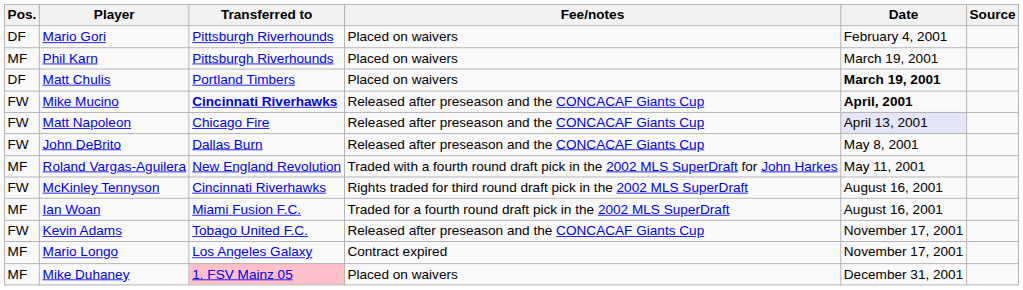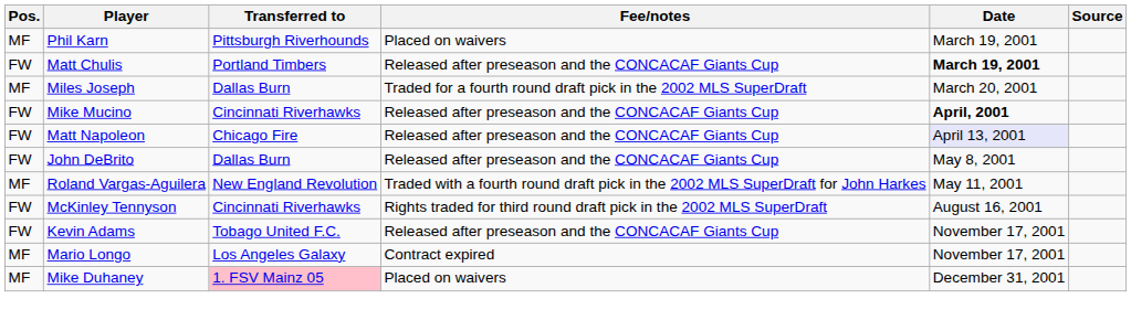- row: DF | Mario Gori | Pittsburgh Riverhounds | Placed on waivers | February 4, 2001
Matt Chulis | Pos.: DF -> FW
Matt Chulis | Fee/notes: Placed on waivers -> Released after preseason and the CONCACAF Giants Cup
+ row: MF | Miles Joseph | Dallas Burn | Traded for a fourth round draft pick in the 2002 MLS SuperDraft | March 20, 2001
Mike Mucino | Transferred to: bold -> normal
- row: MF | Ian Woan | Miami Fusion F.C. | Traded for a fourth round draft pick in the 2002 MLS SuperDraft | August 16, 2001
